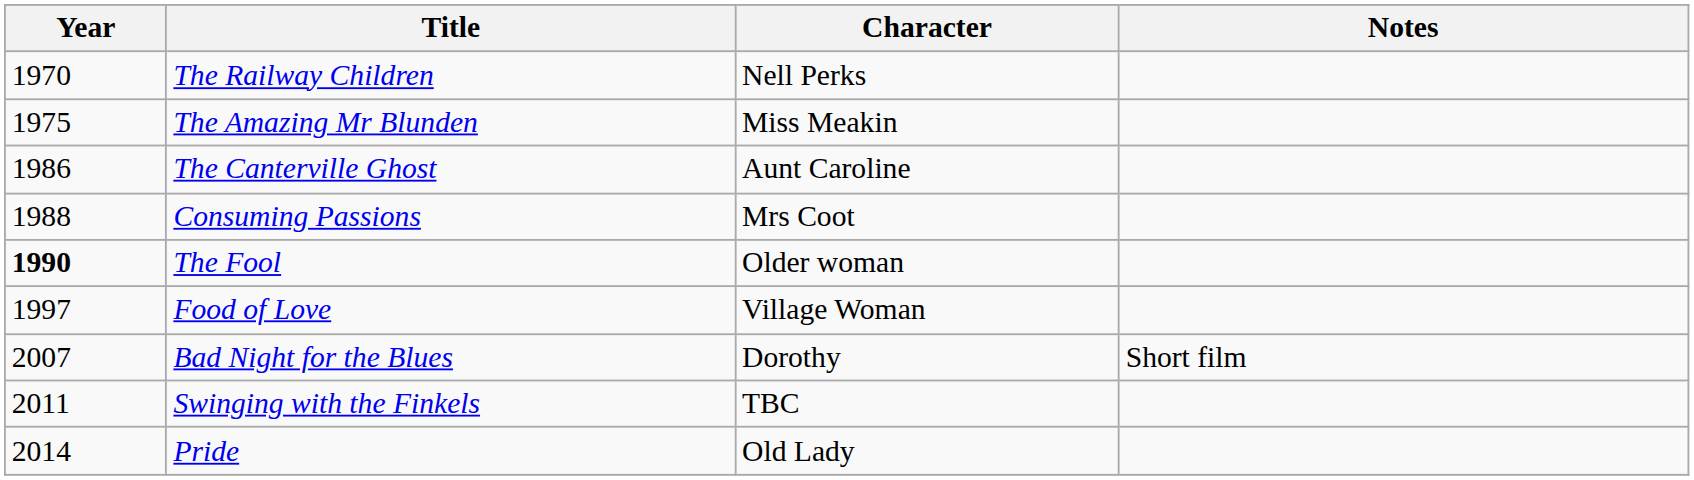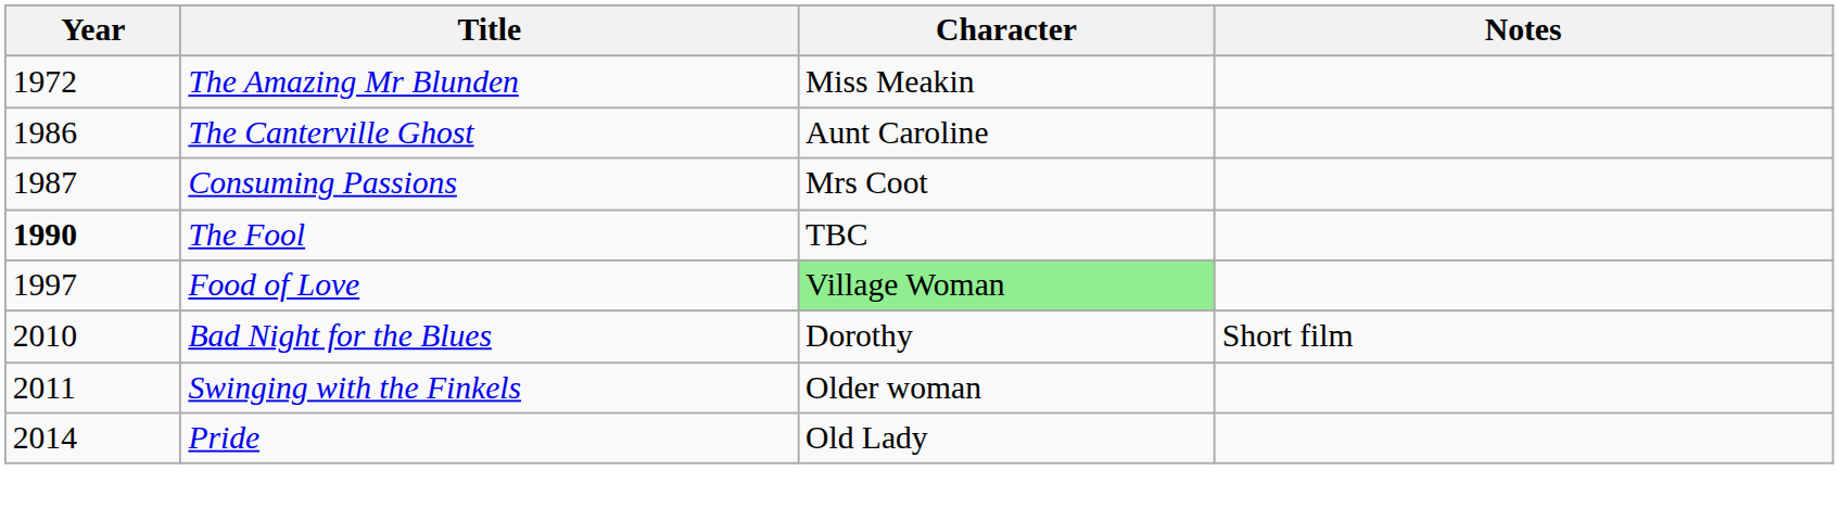- row: 1970 | The Railway Children | Nell Perks
The Amazing Mr Blunden | Year: 1975 -> 1972
Consuming Passions | Year: 1988 -> 1987
The Fool | Character: Older woman -> TBC
Food of Love | Character: no background -> lightgreen background
Bad Night for the Blues | Year: 2007 -> 2010
Swinging with the Finkels | Character: TBC -> Older woman
